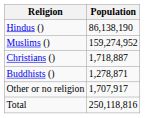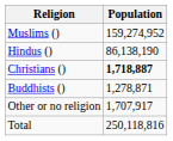rows swapped: Muslims () <-> Hindus ()
Christians () | Population: normal -> bold
